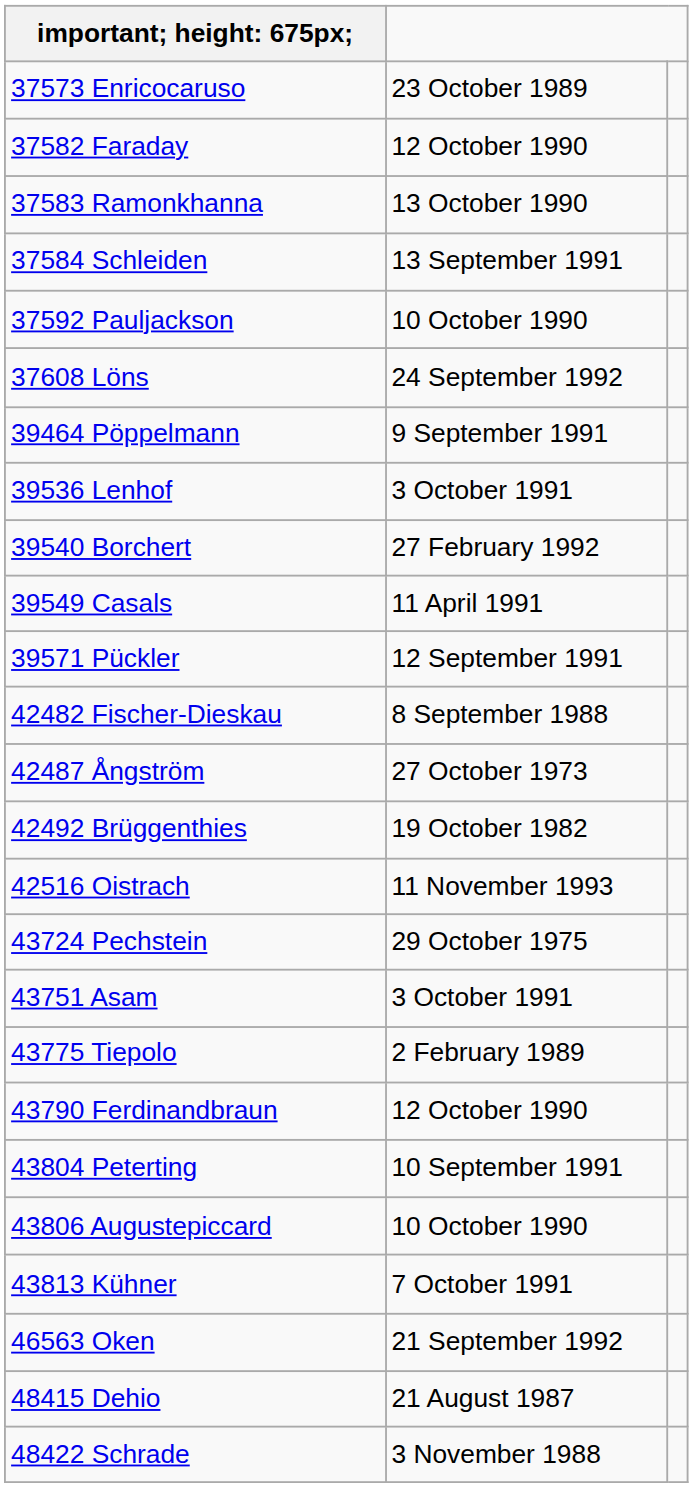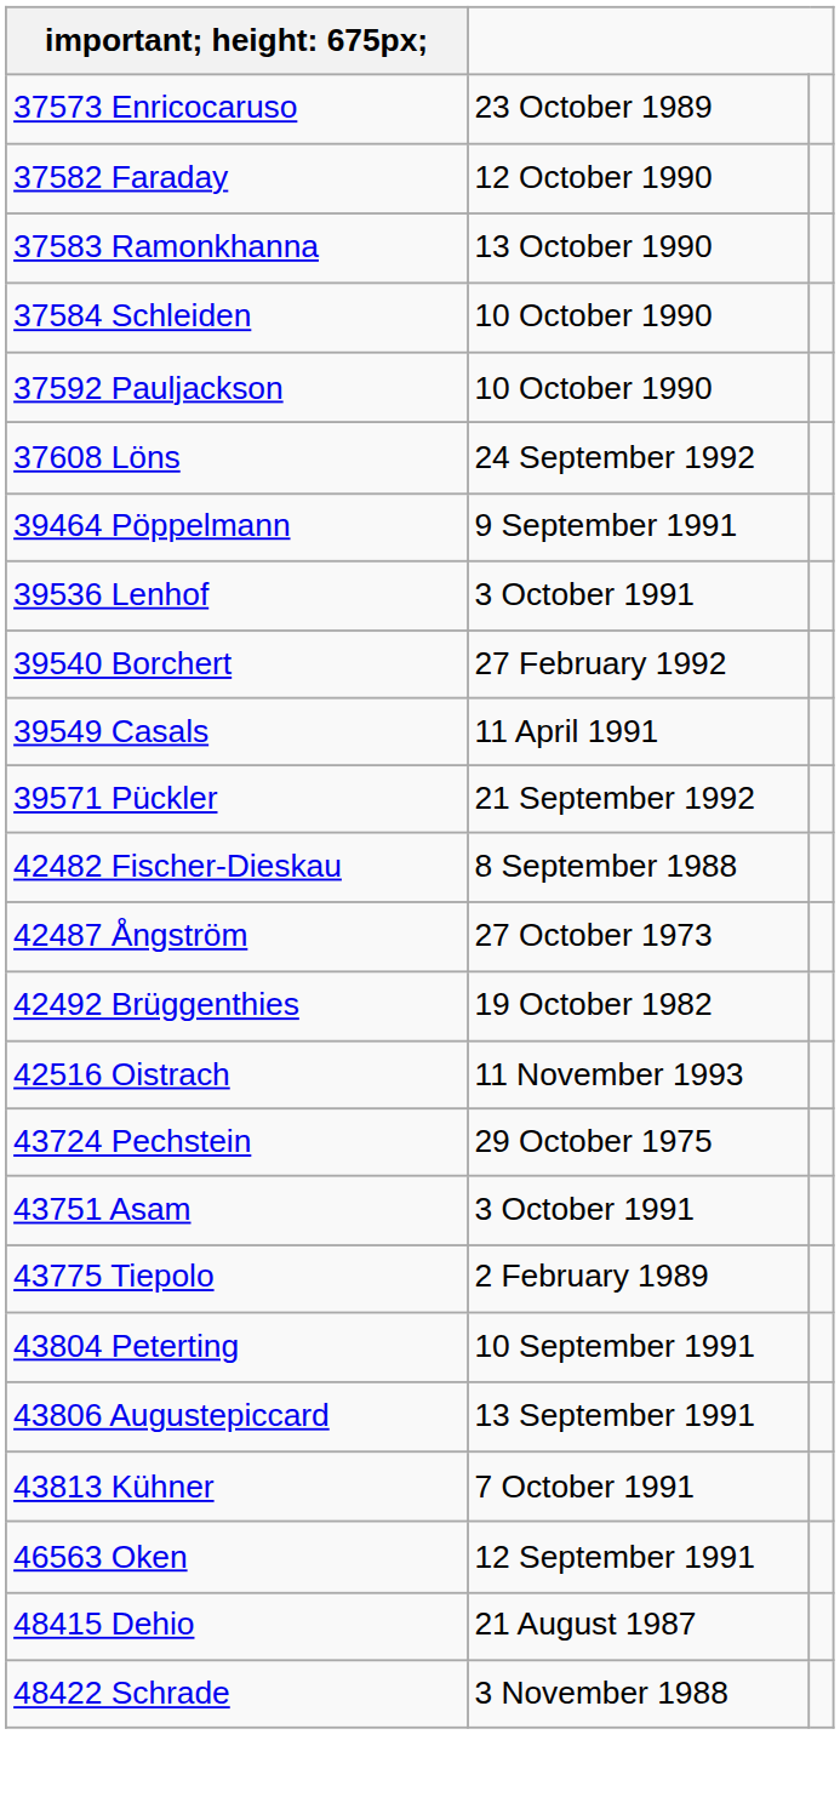37584 Schleiden | column 2: 13 September 1991 -> 10 October 1990
39571 Pückler | column 2: 12 September 1991 -> 21 September 1992
- row: 43790 Ferdinandbraun | 12 October 1990
43806 Augustepiccard | column 2: 10 October 1990 -> 13 September 1991
46563 Oken | column 2: 21 September 1992 -> 12 September 1991
